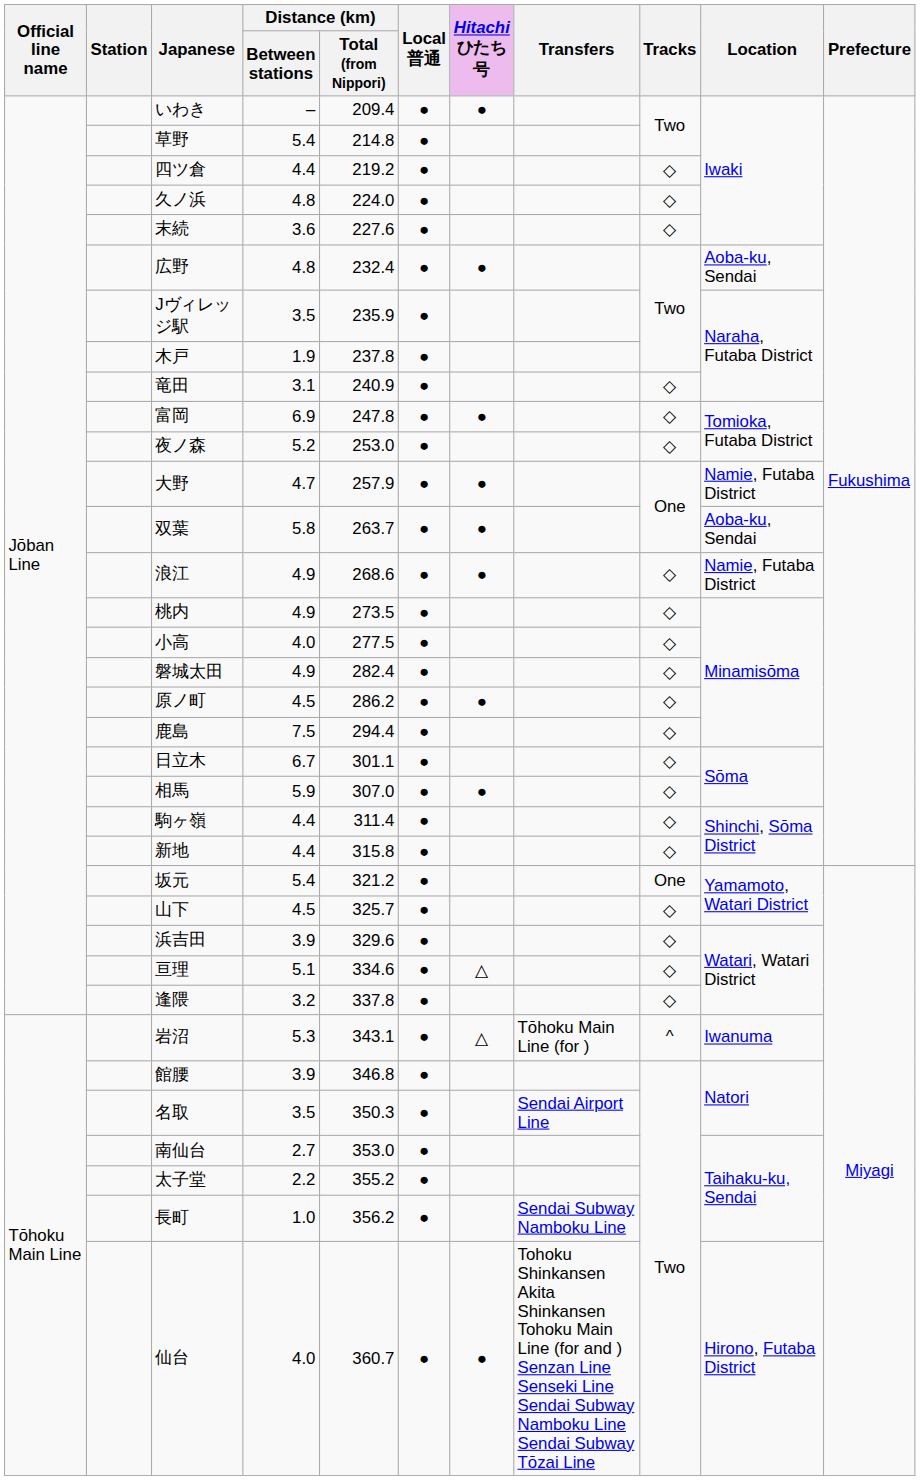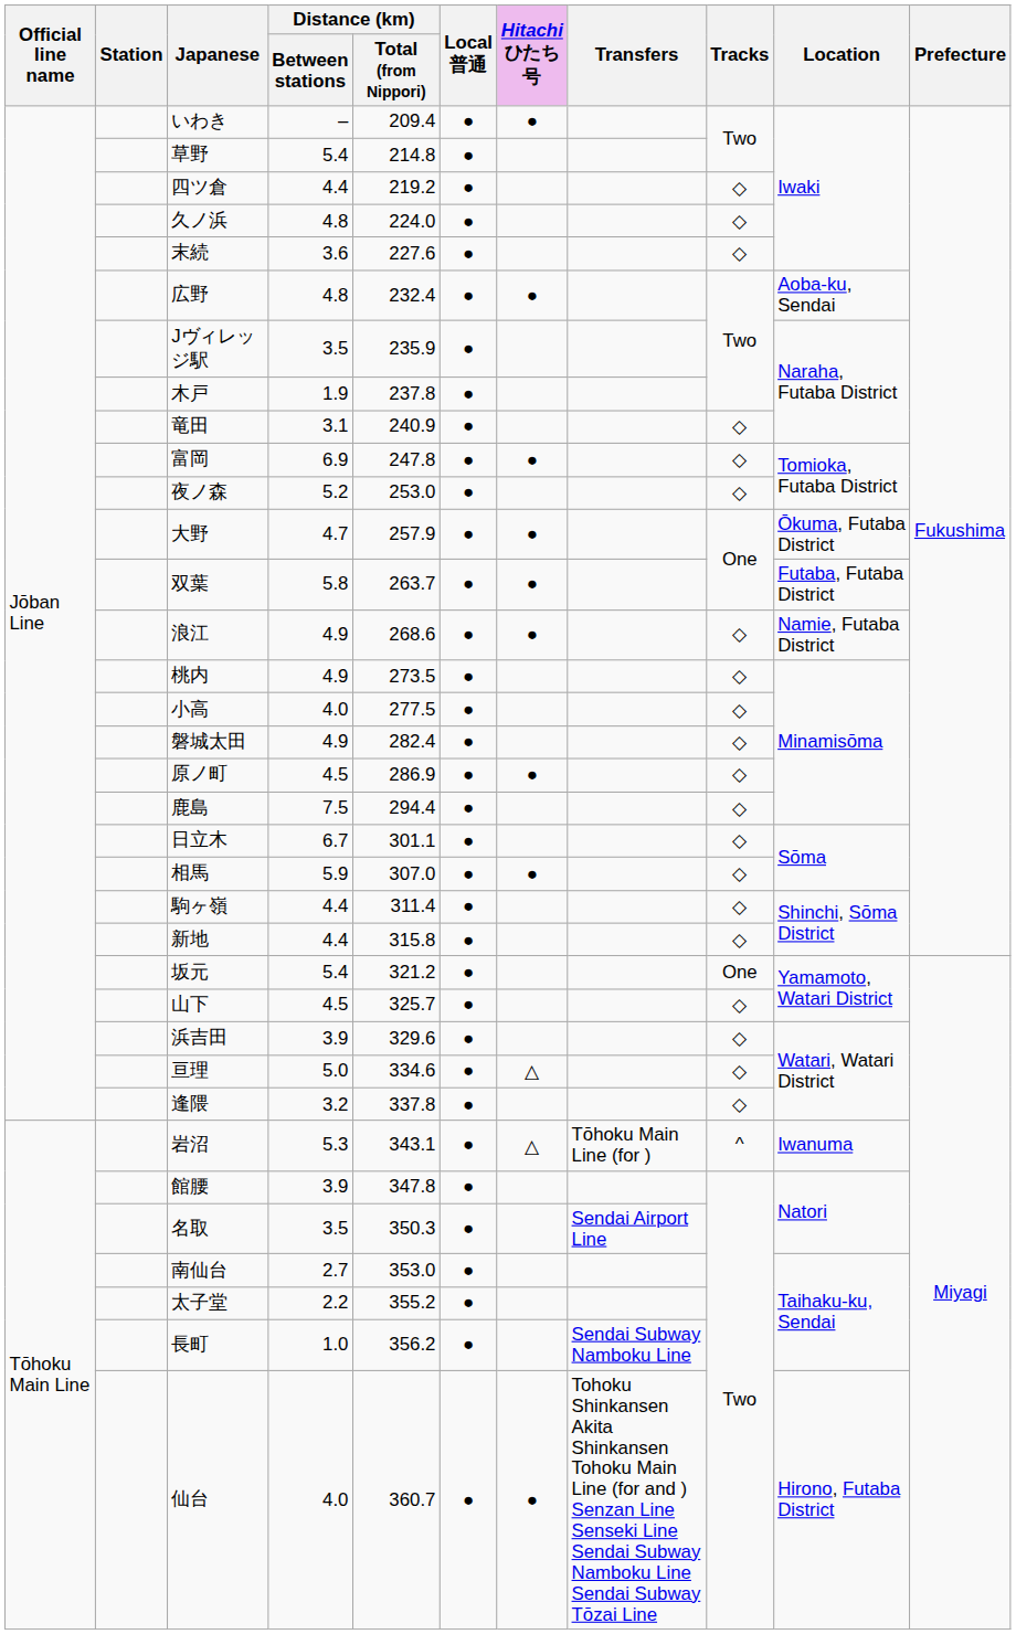大野 | Location: Namie, Futaba District -> Ōkuma, Futaba District
双葉 | Location: Aoba-ku, Sendai -> Futaba, Futaba District
原ノ町 | Distance (km) / Total (from Nippori): 286.2 -> 286.9
亘理 | Distance (km) / Between stations: 5.1 -> 5.0
館腰 | Distance (km) / Total (from Nippori): 346.8 -> 347.8
